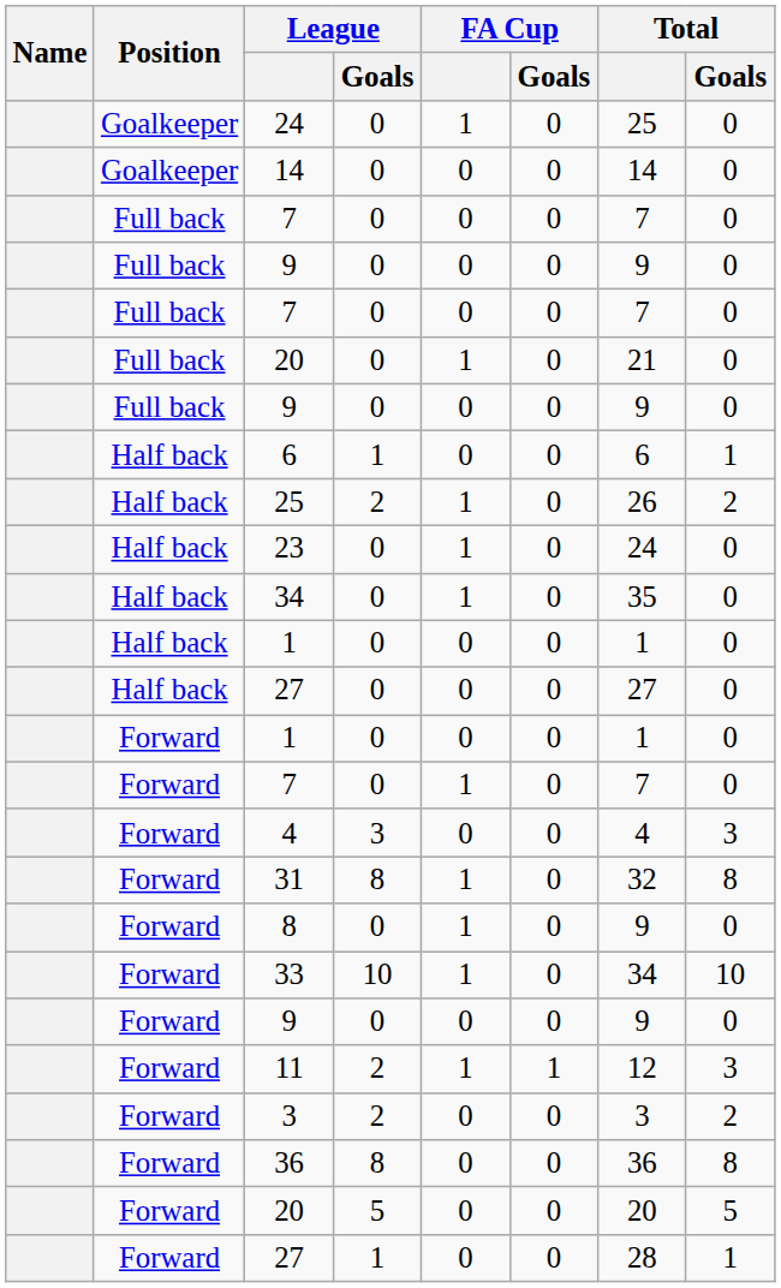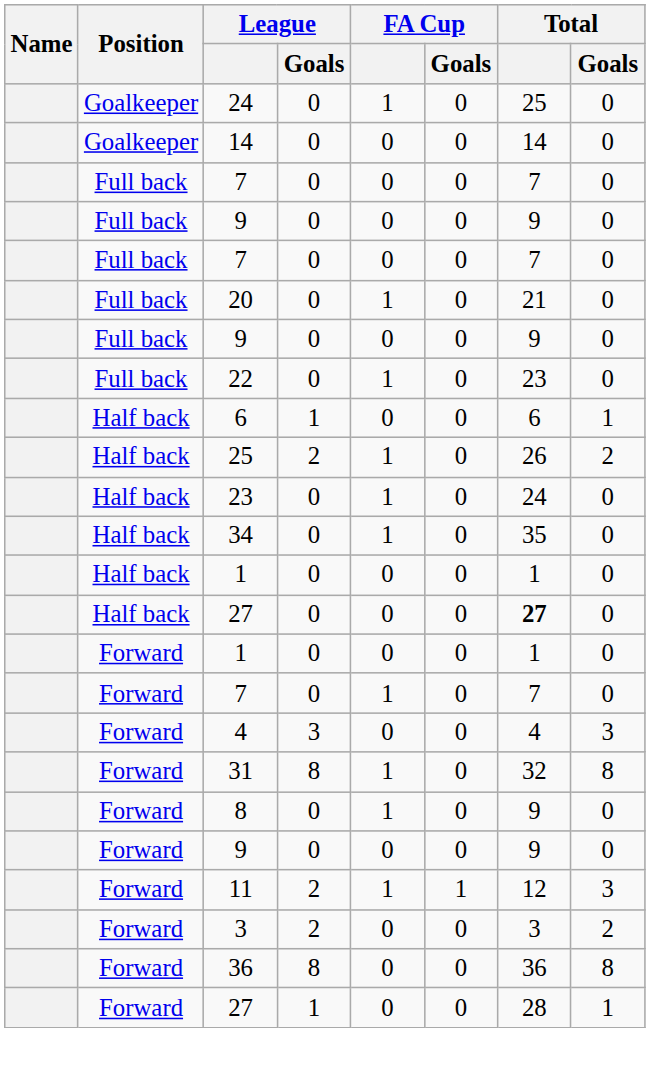+ row: Full back | 22 | 0 | 1 | 0 | 23 | 0
Half back / 27 | Total: normal -> bold
- row: Forward | 33 | 10 | 1 | 0 | 34 | 10
- row: Forward | 20 | 5 | 0 | 0 | 20 | 5
